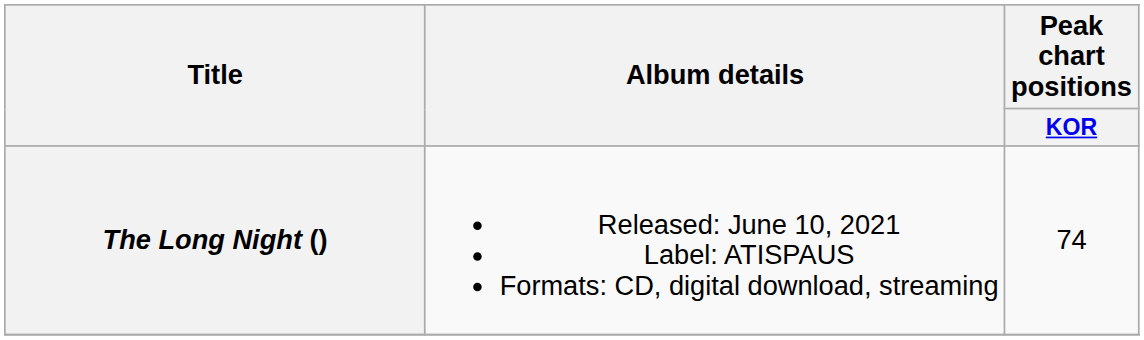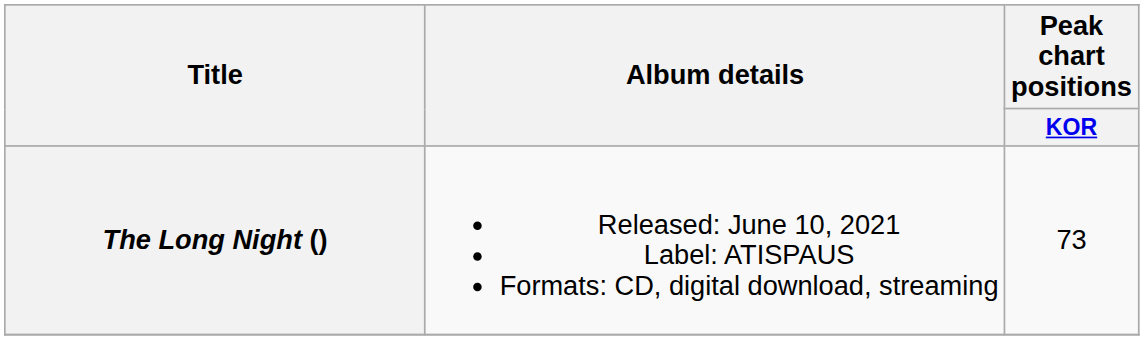The Long Night () | Peak chart positions / KOR: 74 -> 73
